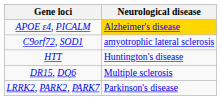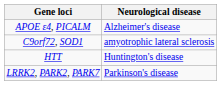APOE ε4, PICALM | Neurological disease: gold background -> no background
- row: DR15, DQ6 | Multiple sclerosis
